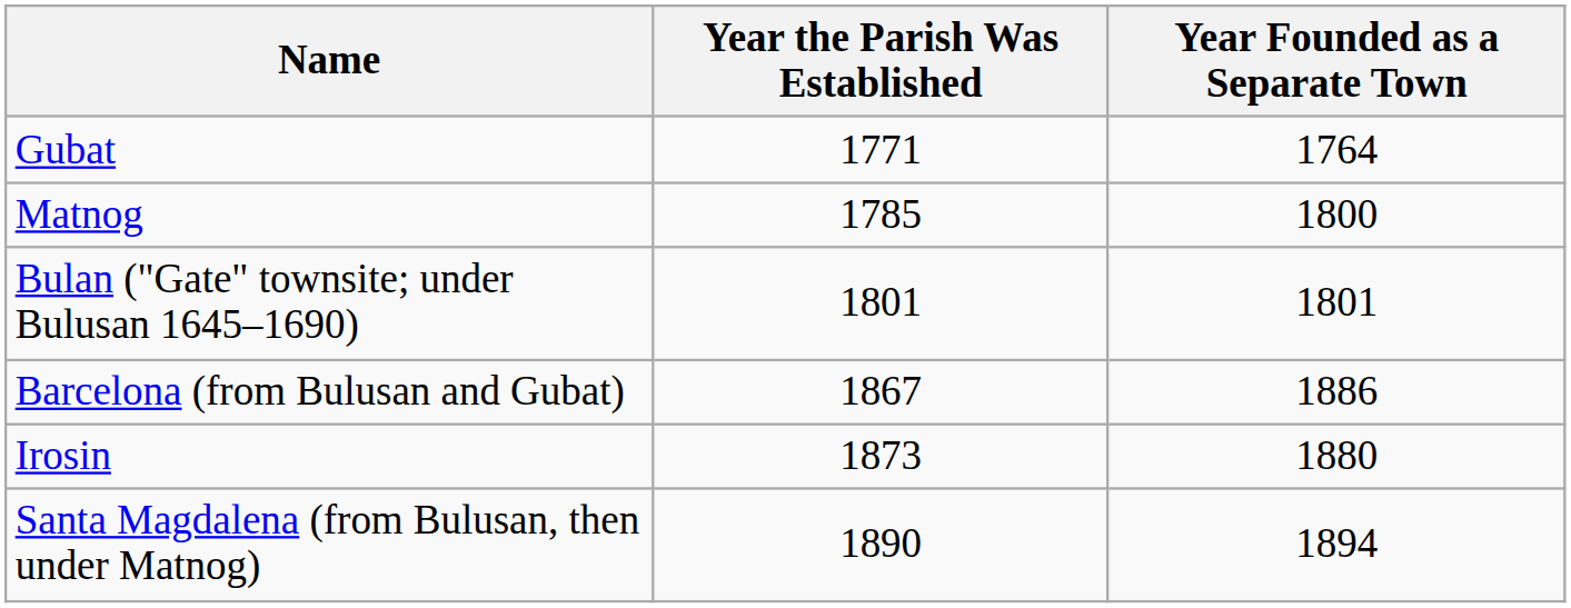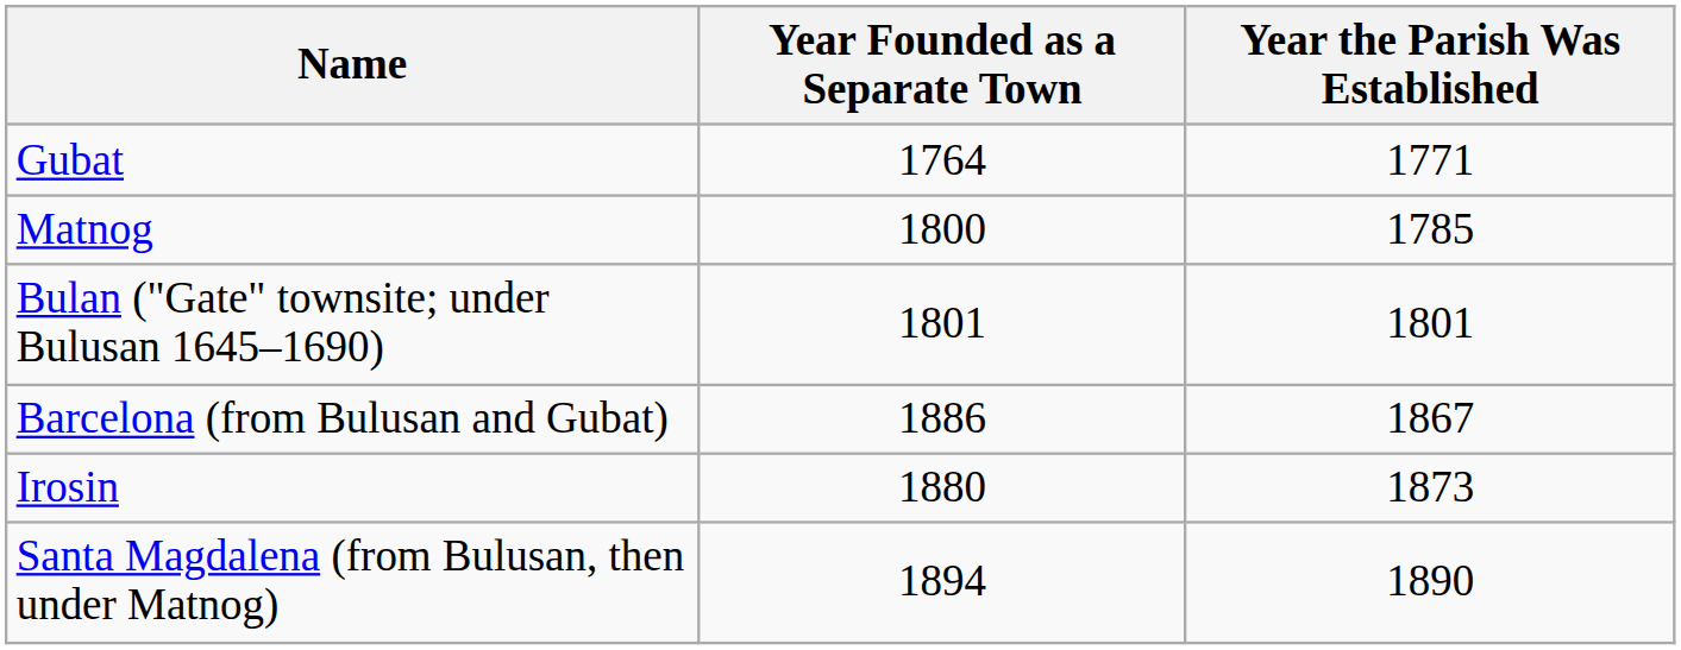columns swapped: Year the Parish Was Established <-> Year Founded as a Separate Town
